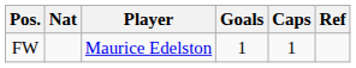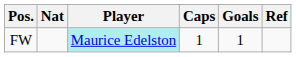columns swapped: Caps <-> Goals
FW | Player: no background -> paleturquoise background
